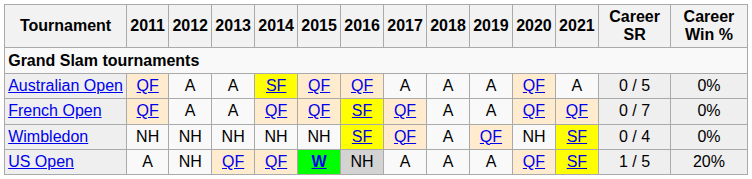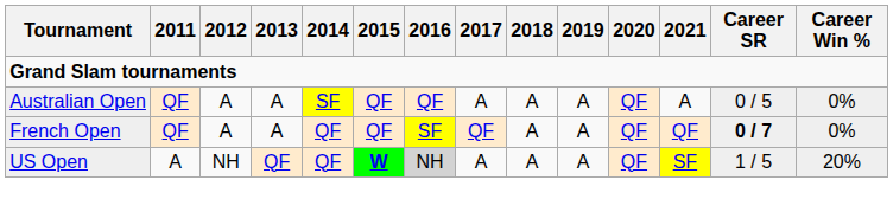French Open | Career SR: normal -> bold
- row: Wimbledon | NH | NH | NH | NH | NH | SF | QF | A | QF | NH | SF | 0 / 4 | 0%
